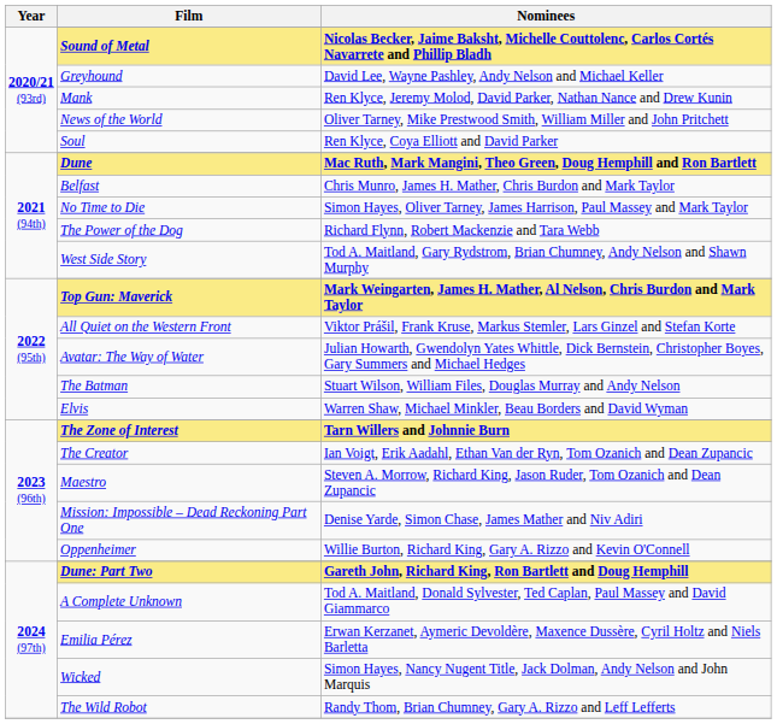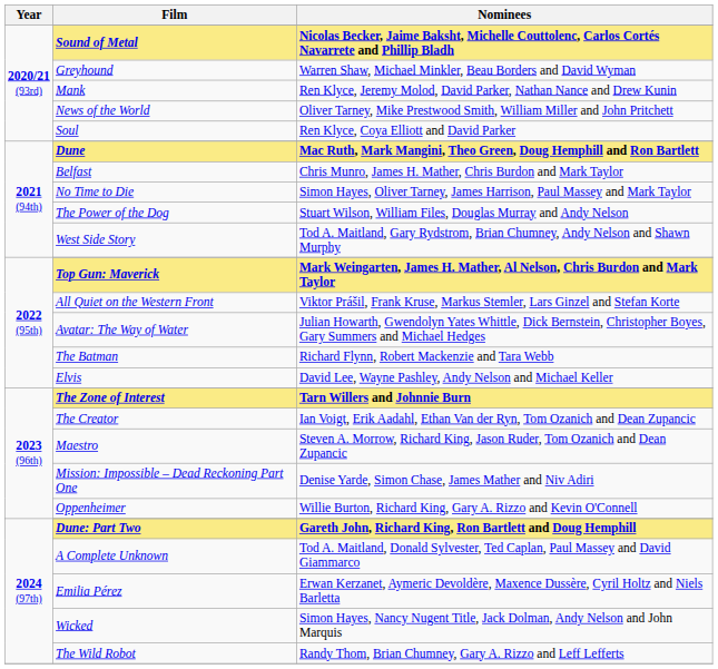Greyhound | Nominees: David Lee, Wayne Pashley, Andy Nelson and Michael Keller -> Warren Shaw, Michael Minkler, Beau Borders and David Wyman
The Power of the Dog | Nominees: Richard Flynn, Robert Mackenzie and Tara Webb -> Stuart Wilson, William Files, Douglas Murray and Andy Nelson
The Batman | Nominees: Stuart Wilson, William Files, Douglas Murray and Andy Nelson -> Richard Flynn, Robert Mackenzie and Tara Webb
Elvis | Nominees: Warren Shaw, Michael Minkler, Beau Borders and David Wyman -> David Lee, Wayne Pashley, Andy Nelson and Michael Keller
